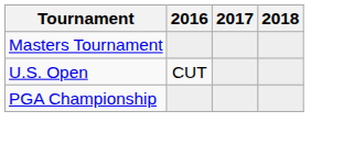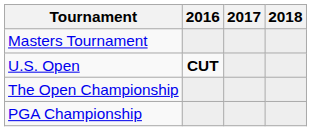U.S. Open | 2016: normal -> bold
+ row: The Open Championship
